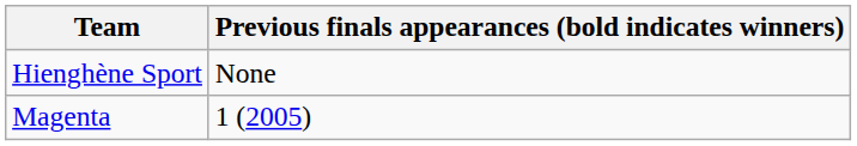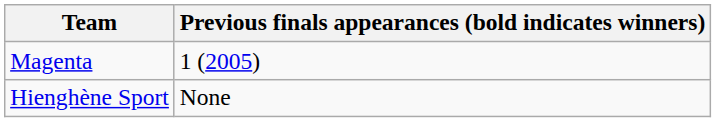rows swapped: Magenta <-> Hienghène Sport
